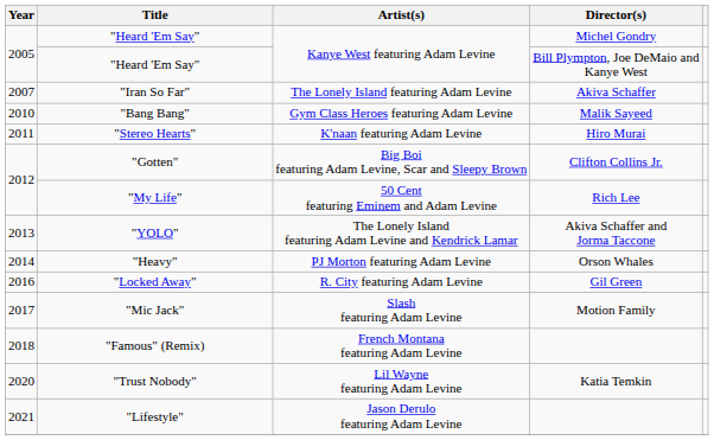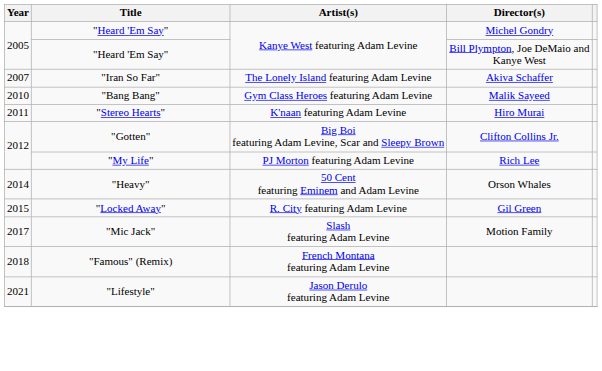"My Life" | Artist(s): 50 Cent featuring Eminem and Adam Levine -> PJ Morton featuring Adam Levine
- row: 2013 | "YOLO" | The Lonely Island featuring Adam Levine and Kendrick Lamar | Akiva Schaffer and Jorma Taccone
"Heavy" | Artist(s): PJ Morton featuring Adam Levine -> 50 Cent featuring Eminem and Adam Levine
"Locked Away" | Year: 2016 -> 2015
- row: 2020 | "Trust Nobody" | Lil Wayne featuring Adam Levine | Katia Temkin
